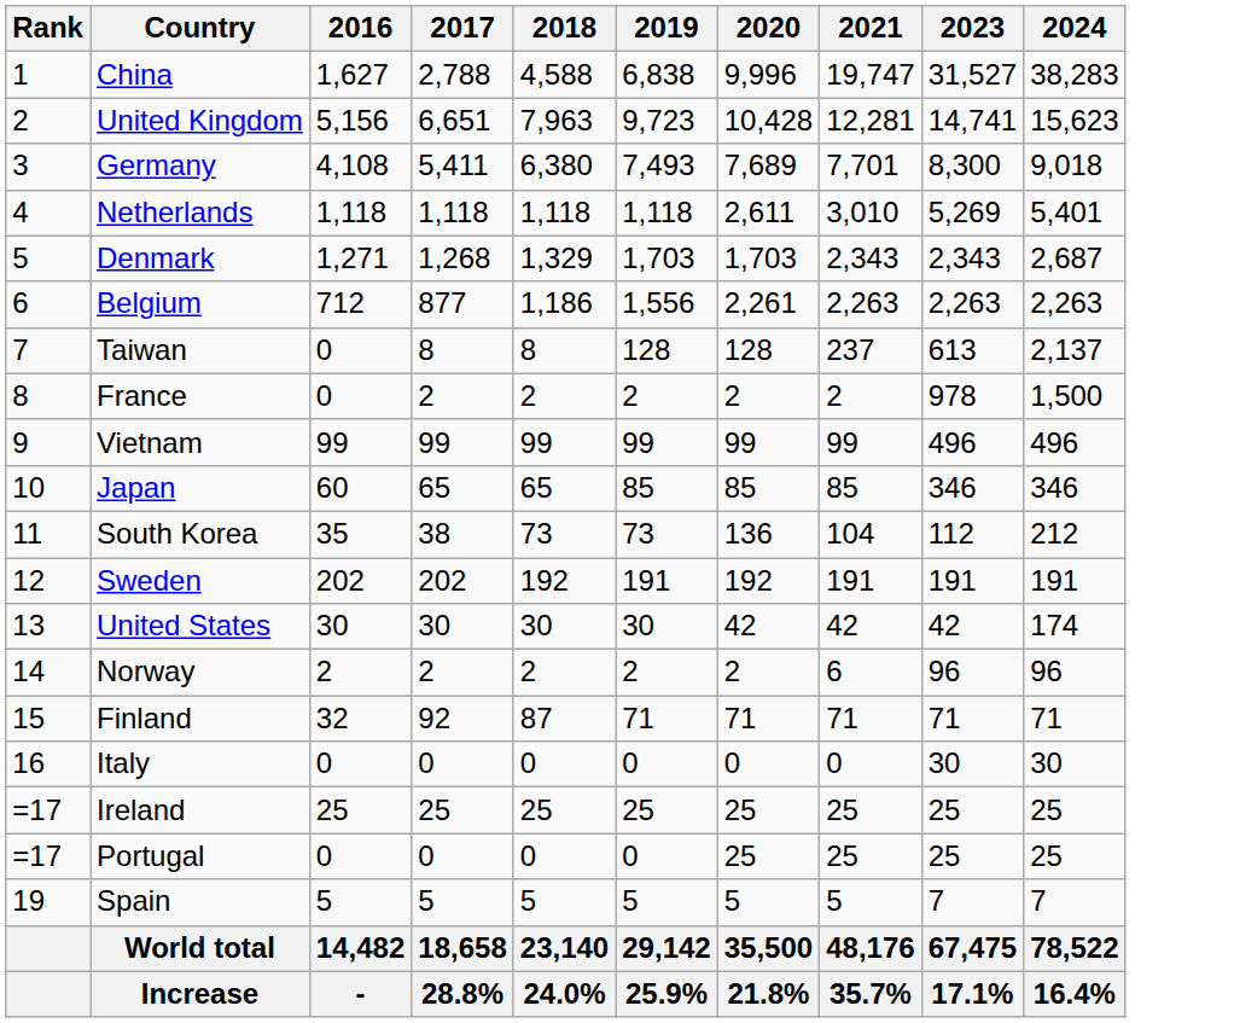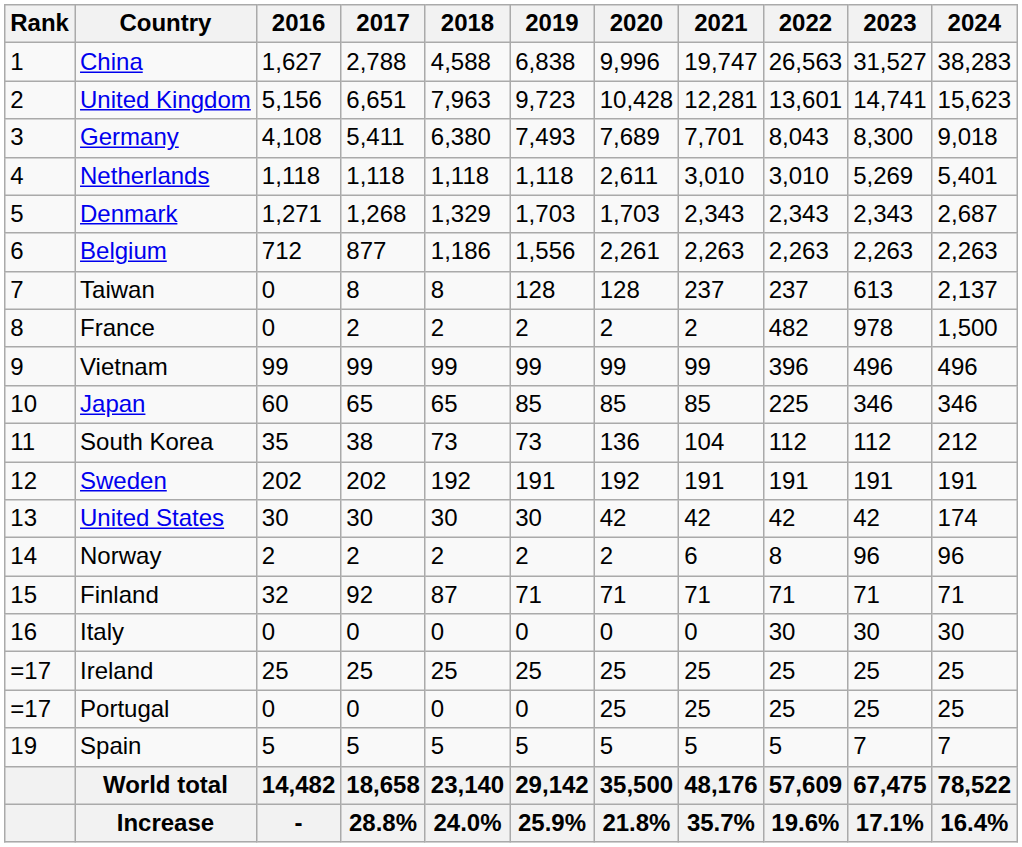+ column: 2022 | 26,563 | 13,601 | 8,043 | 3,010 | 2,343 | 2,263 | 237 | 482 | 396 | 225 | 112 | 191 | 42 | 8 | 71 | 30 | 25 | 25 | 5 | 57,609 | 19.6%
